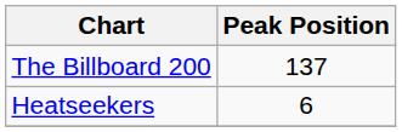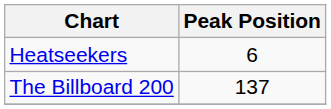rows swapped: Heatseekers <-> The Billboard 200
